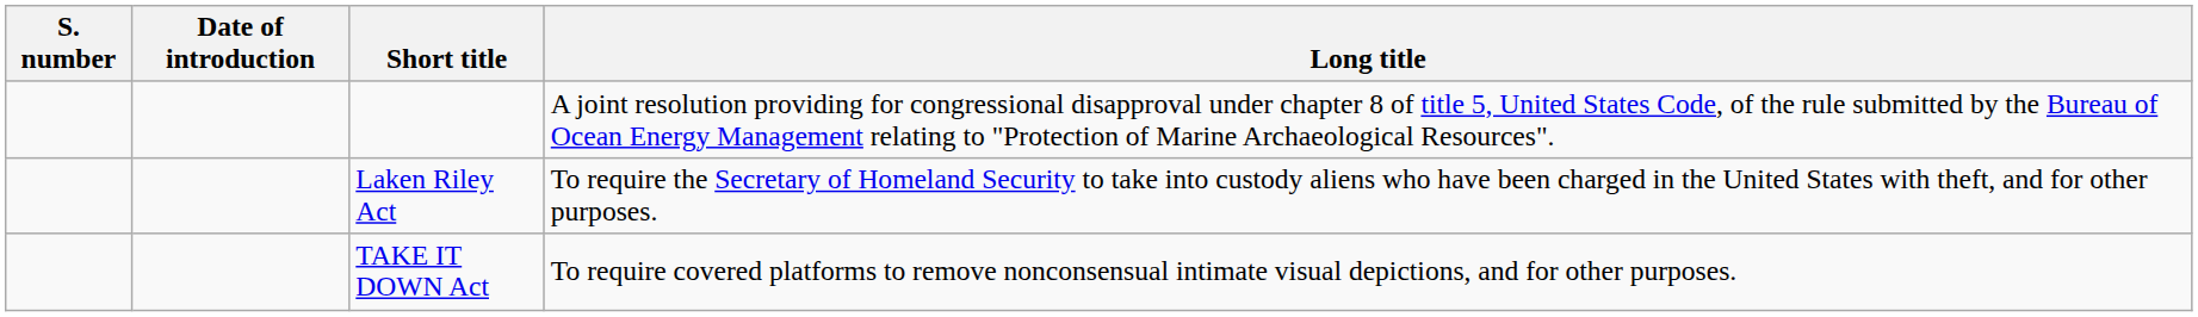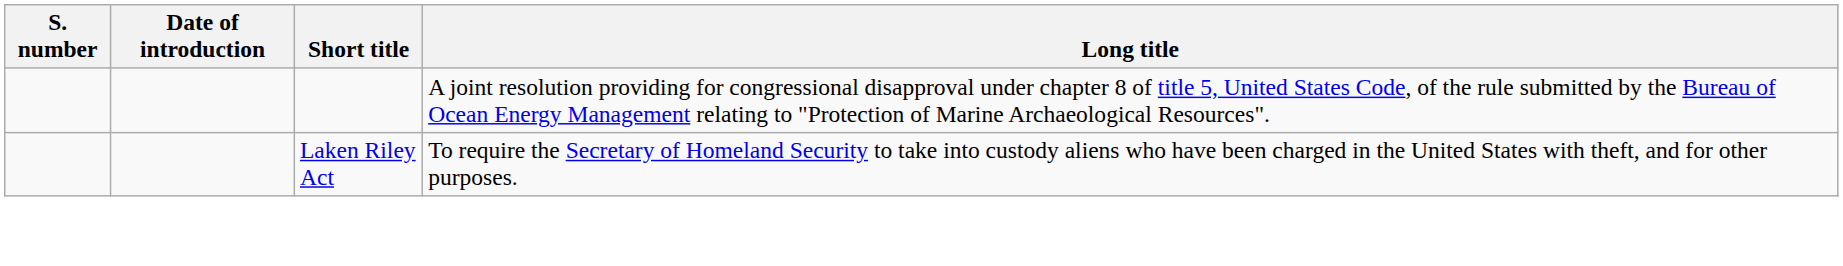- row: TAKE IT DOWN Act | To require covered platforms to remove nonconsensual intimate visual depictions, and for other purposes.
